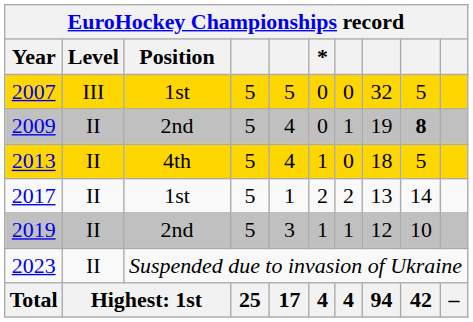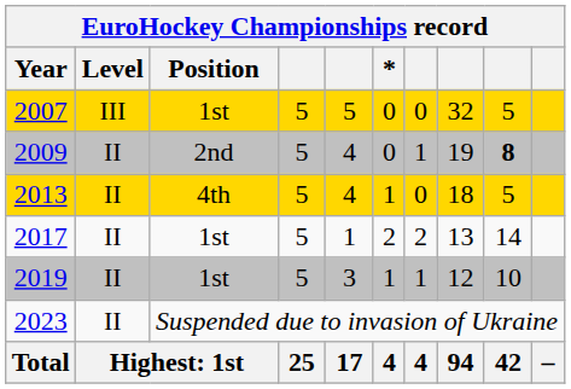2019 | Position: 2nd -> 1st
